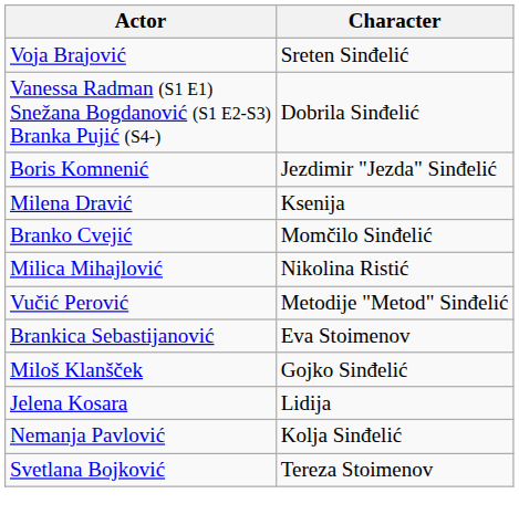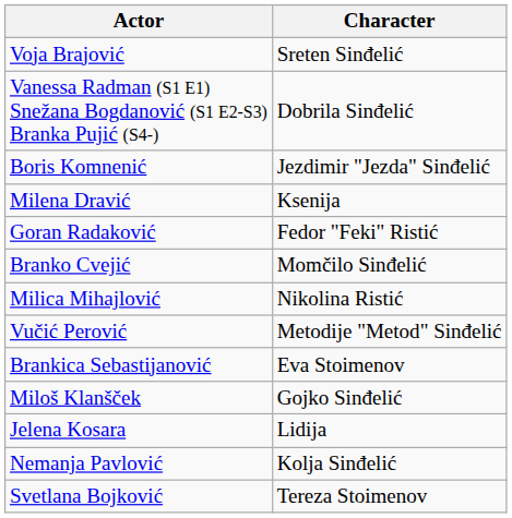+ row: Goran Radaković | Fedor "Feki" Ristić
